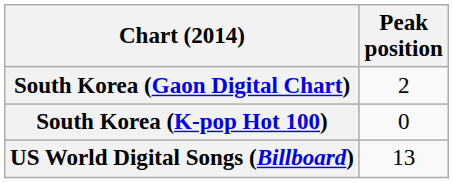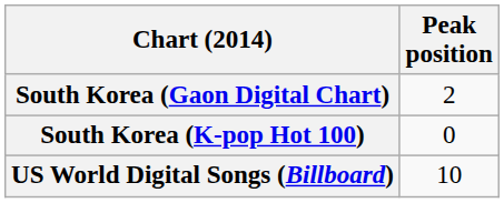US World Digital Songs (Billboard) | Peak position: 13 -> 10
